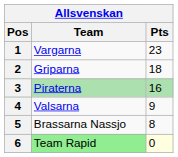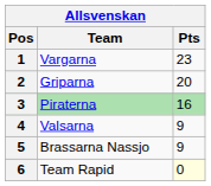2 | Pts: 18 -> 20
5 | Pts: 8 -> 9
6 | Team: lightgreen background -> no background
